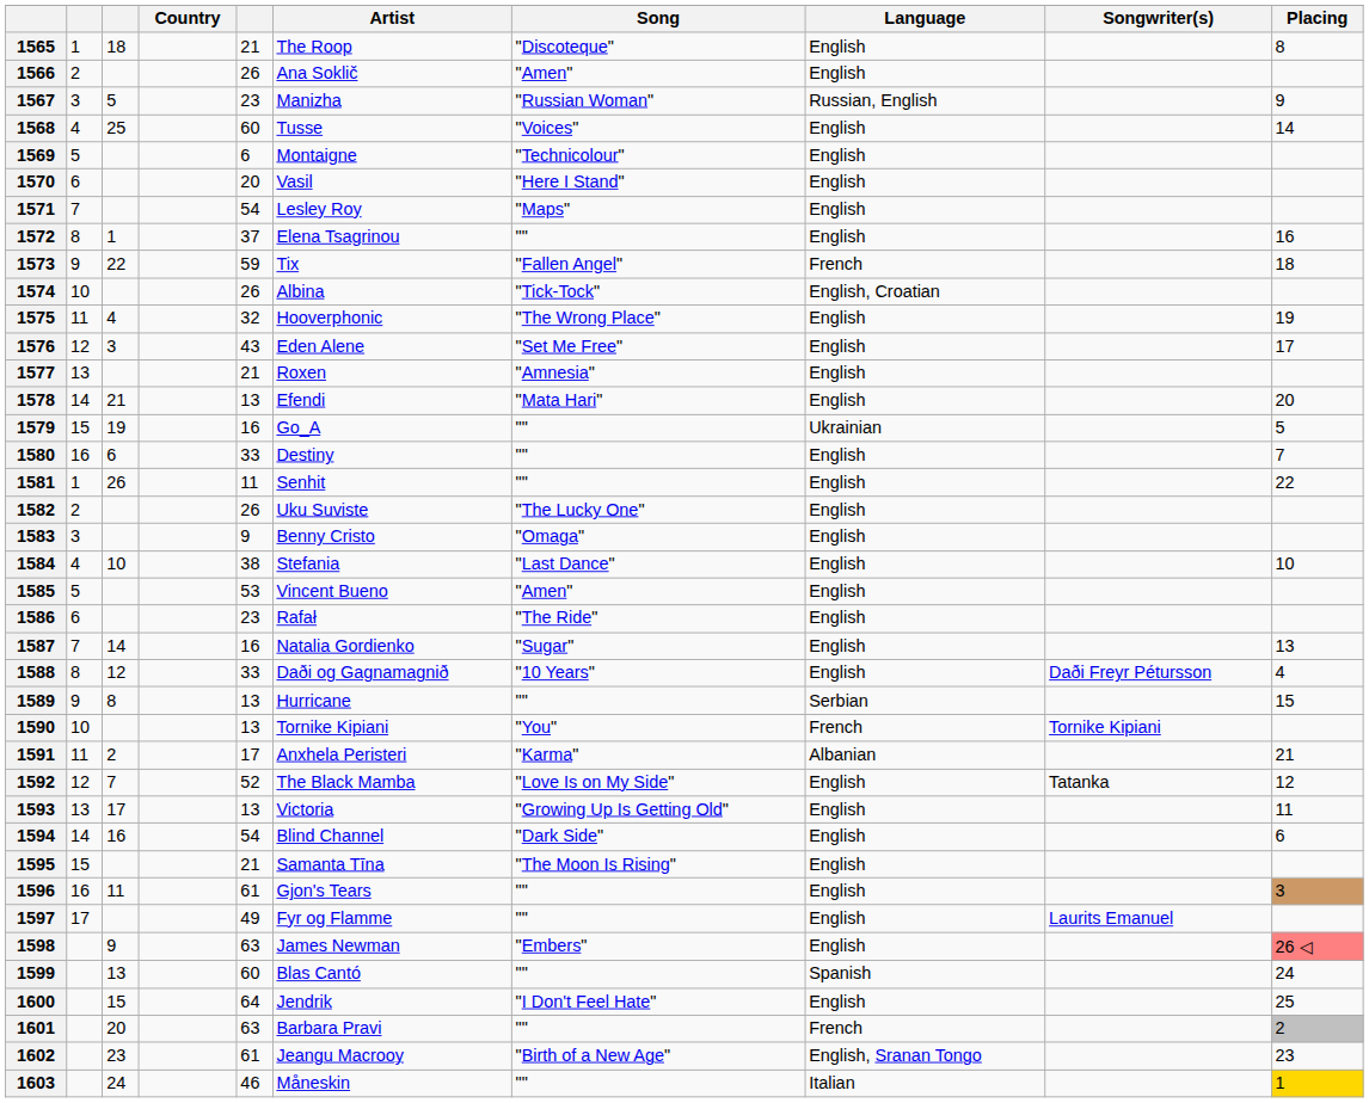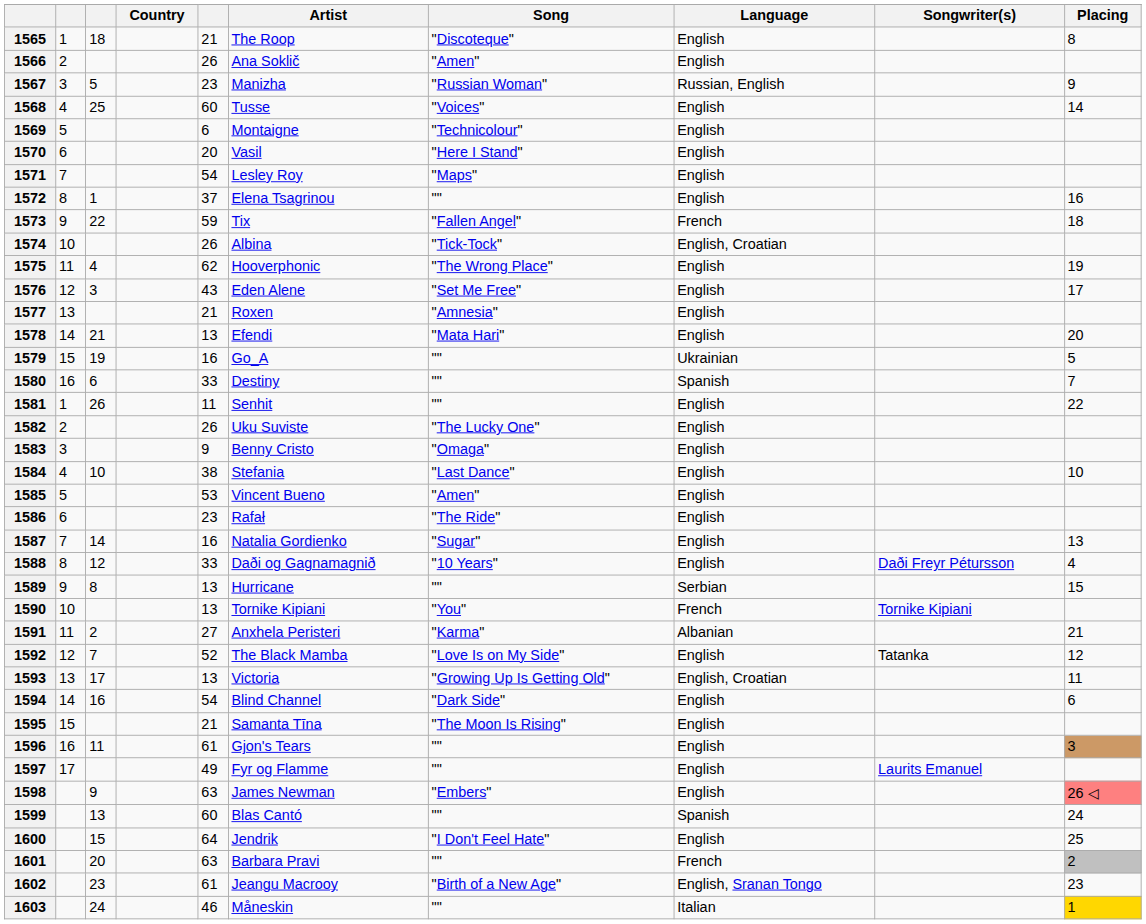1575 | column 5: 32 -> 62
1580 | Language: English -> Spanish
1591 | column 5: 17 -> 27
1593 | Language: English -> English, Croatian
